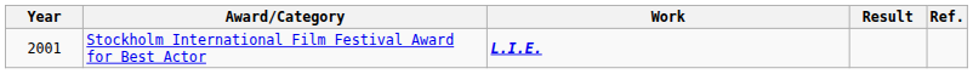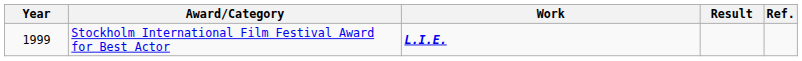Stockholm International Film Festival Award for Best Actor | Year: 2001 -> 1999
